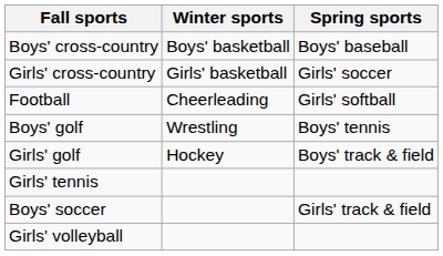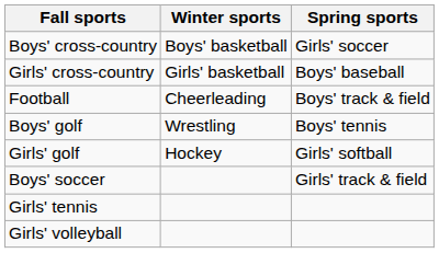Boys' cross-country | Spring sports: Boys' baseball -> Girls' soccer
Girls' cross-country | Spring sports: Girls' soccer -> Boys' baseball
Football | Spring sports: Girls' softball -> Boys' track & field
Girls' golf | Spring sports: Boys' track & field -> Girls' softball
rows swapped: Boys' soccer <-> Girls' tennis
